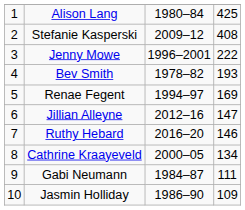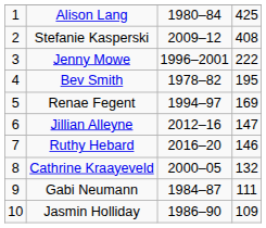Bev Smith | column 4: 193 -> 195
Cathrine Kraayeveld | column 4: 134 -> 132
